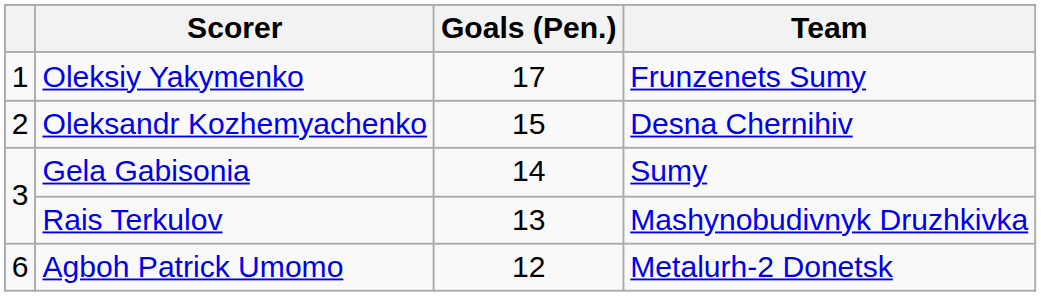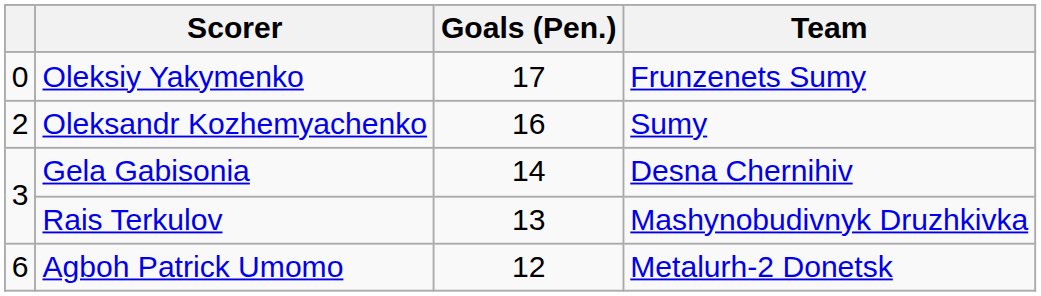Oleksiy Yakymenko | column 1: 1 -> 0
Oleksandr Kozhemyachenko | Goals (Pen.): 15 -> 16
Oleksandr Kozhemyachenko | Team: Desna Chernihiv -> Sumy
Gela Gabisonia | Team: Sumy -> Desna Chernihiv
